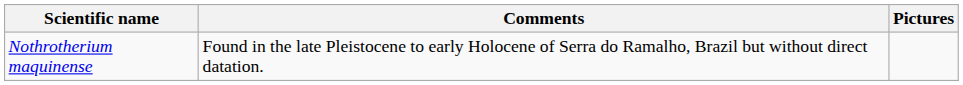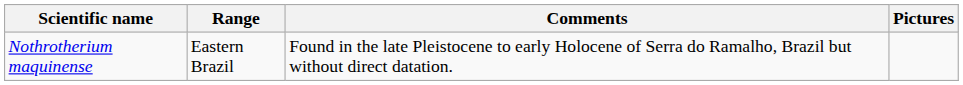+ column: Range | Eastern Brazil
